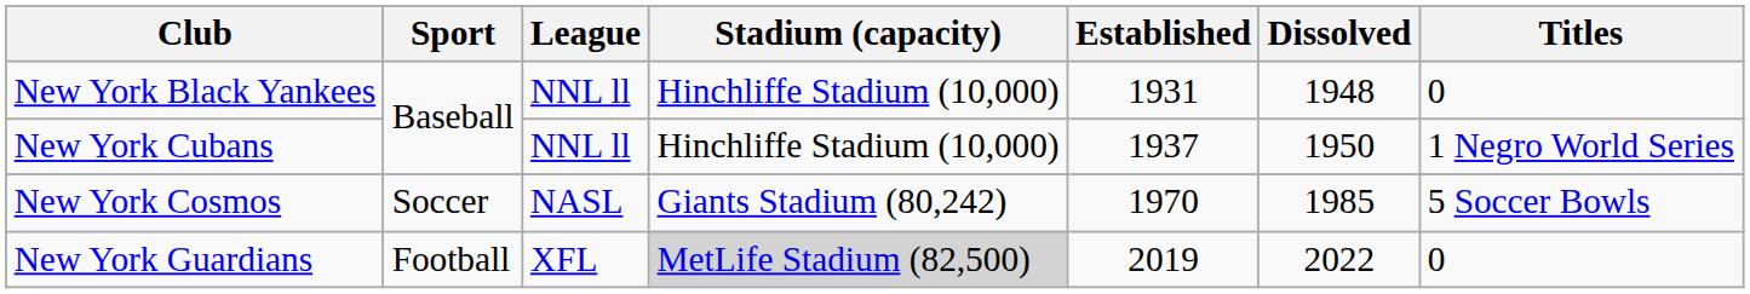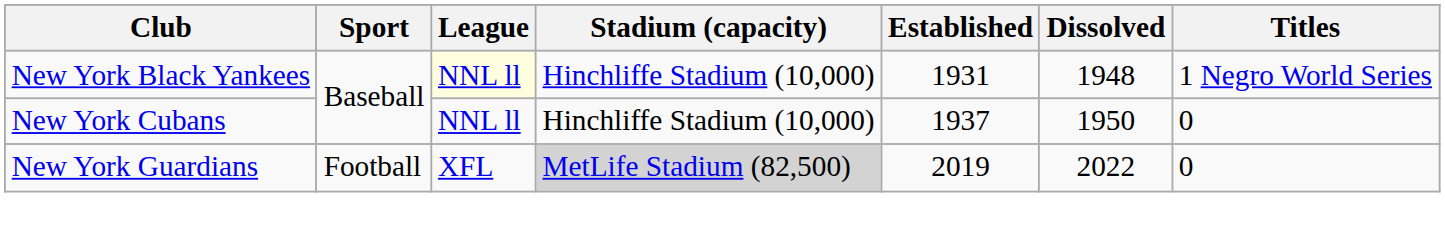New York Black Yankees | League: no background -> lightyellow background
New York Black Yankees | Titles: 0 -> 1 Negro World Series
New York Cubans | Titles: 1 Negro World Series -> 0
- row: New York Cosmos | Soccer | NASL | Giants Stadium (80,242) | 1970 | 1985 | 5 Soccer Bowls
